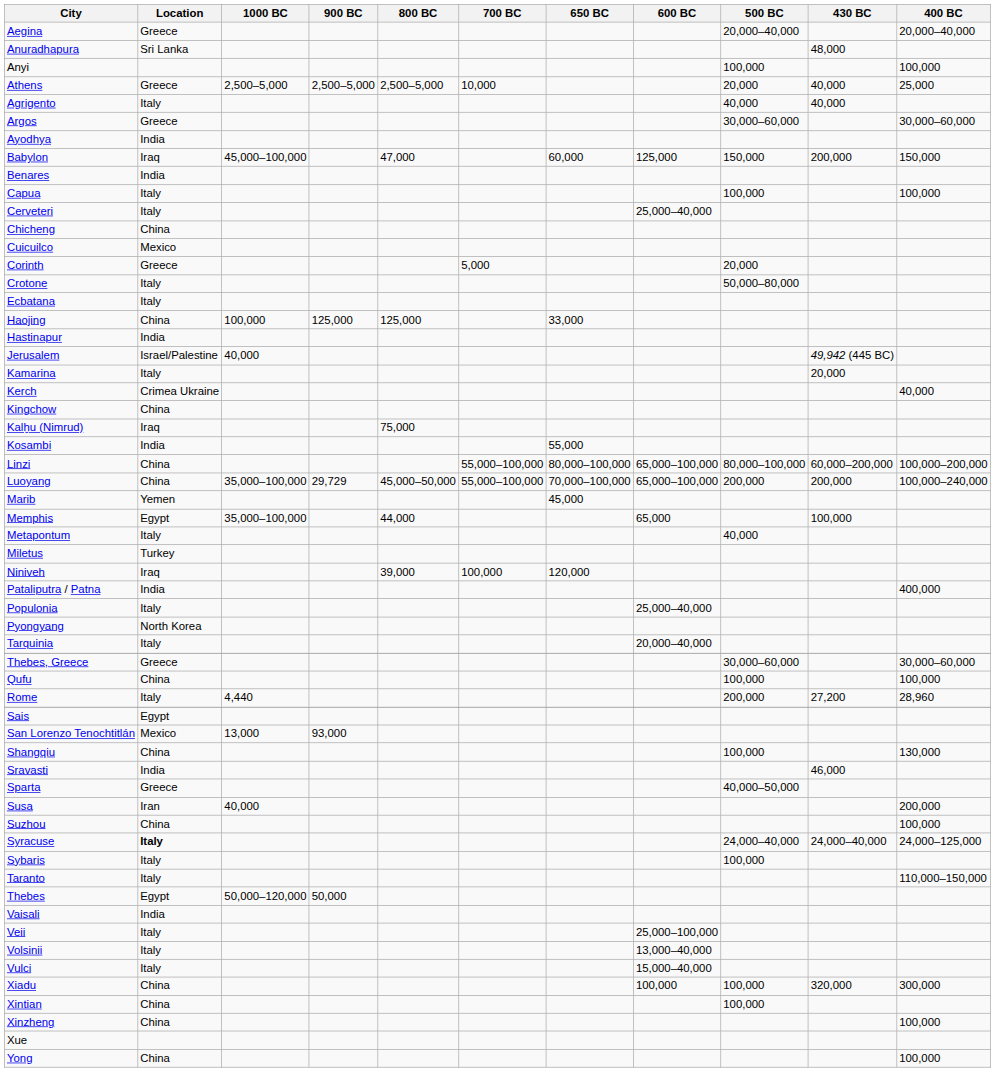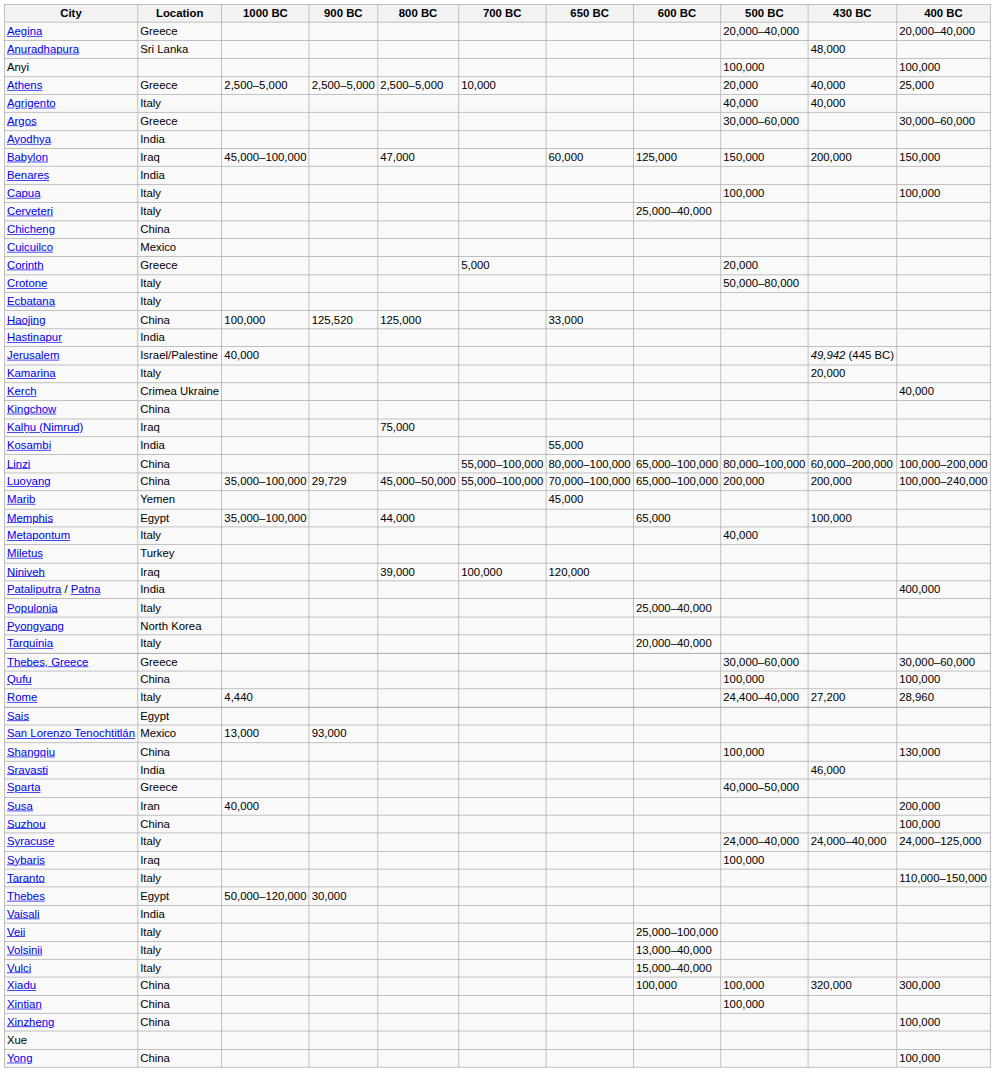Haojing | 900 BC: 125,000 -> 125,520
Rome | 500 BC: 200,000 -> 24,400–40,000
Syracuse | Location: bold -> normal
Sybaris | Location: Italy -> Iraq
Thebes | 900 BC: 50,000 -> 30,000
